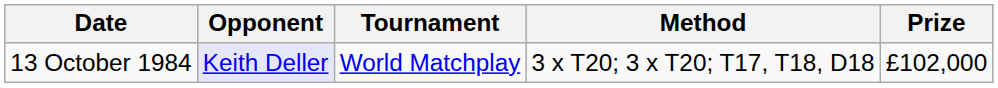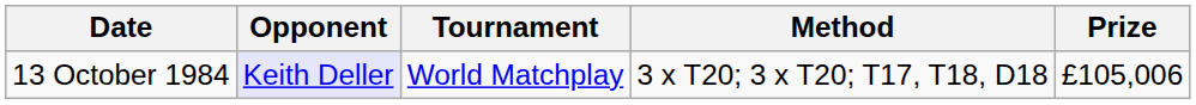13 October 1984 | Prize: £102,000 -> £105,006
